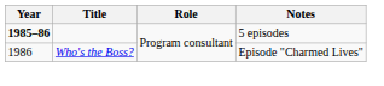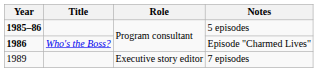Episode "Charmed Lives" | Year: normal -> bold
+ row: 1989 | Executive story editor | 7 episodes
